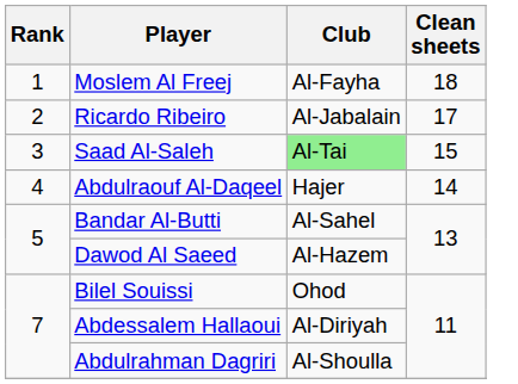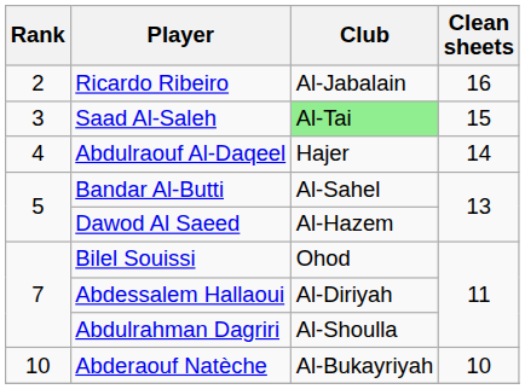- row: 1 | Moslem Al Freej | Al-Fayha | 18
Ricardo Ribeiro | Clean sheets: 17 -> 16
+ row: 10 | Abderaouf Natèche | Al-Bukayriyah | 10
